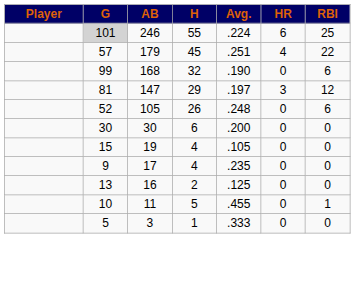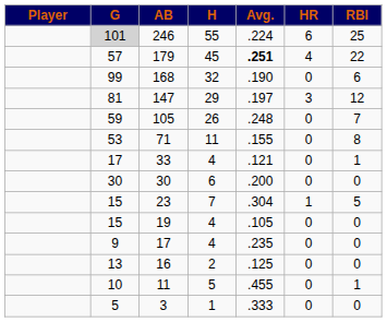179 | Avg.: normal -> bold
105 | G: 52 -> 59
105 | RBI: 6 -> 7
+ row: 53 | 71 | 11 | .155 | 0 | 8
+ row: 17 | 33 | 4 | .121 | 0 | 1
+ row: 15 | 23 | 7 | .304 | 1 | 5
